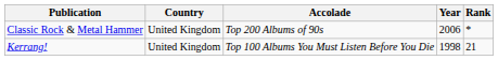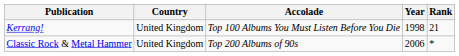rows swapped: Kerrang! <-> Classic Rock & Metal Hammer
